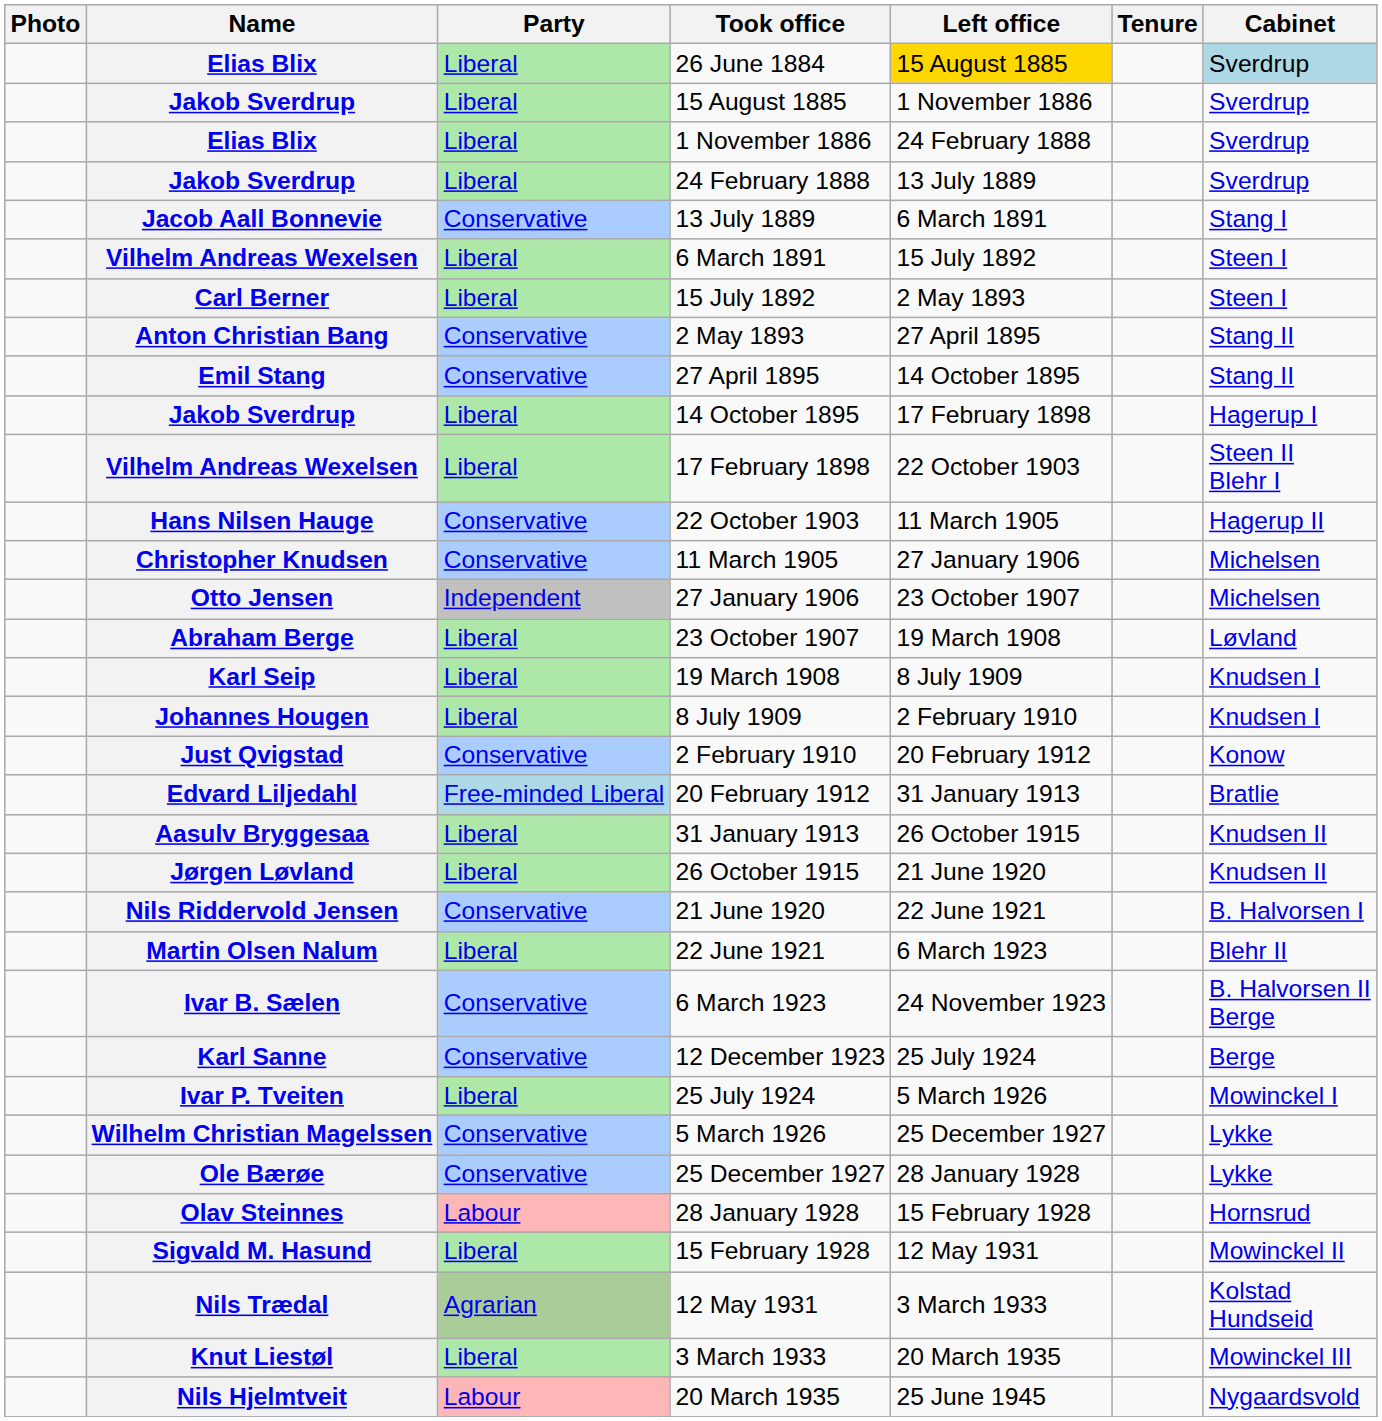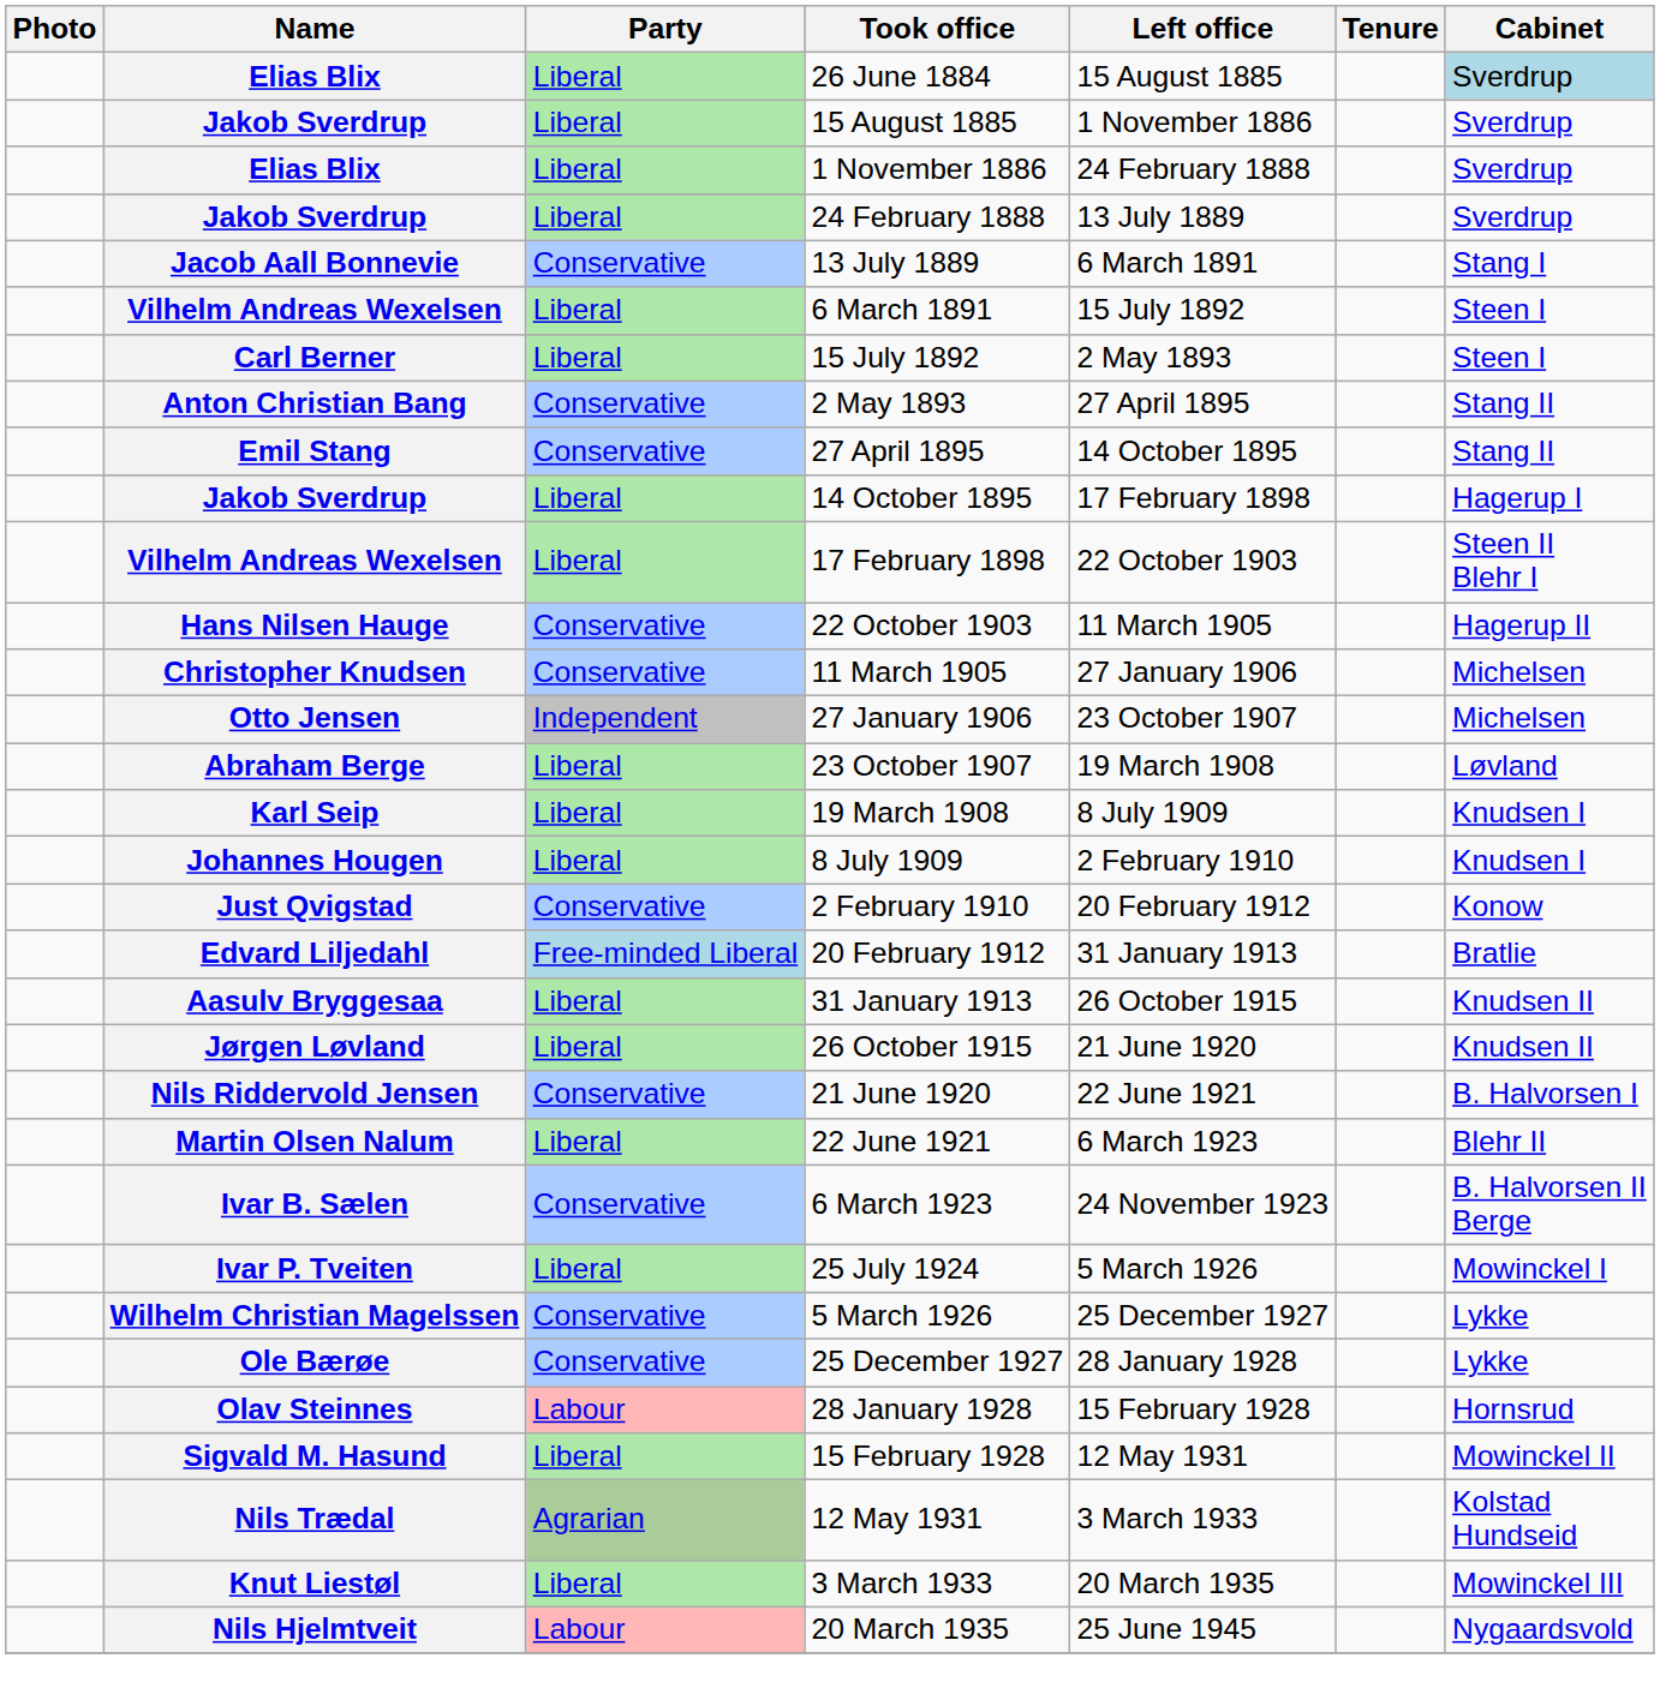26 June 1884 | Left office: gold background -> no background
- row: Karl Sanne | Conservative | 12 December 1923 | 25 July 1924 | Berge
